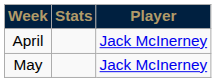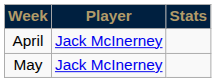columns swapped: Player <-> Stats
